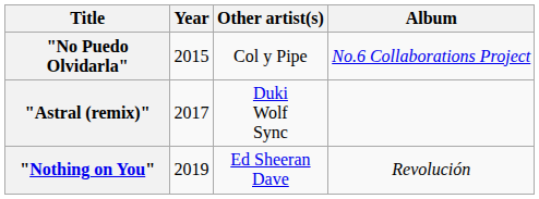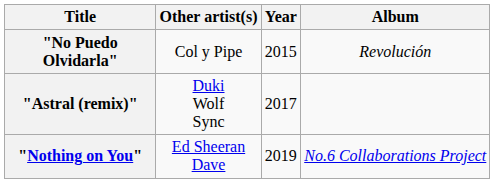columns swapped: Year <-> Other artist(s)
"No Puedo Olvidarla" | Album: No.6 Collaborations Project -> Revolución
"Nothing on You" | Album: Revolución -> No.6 Collaborations Project
